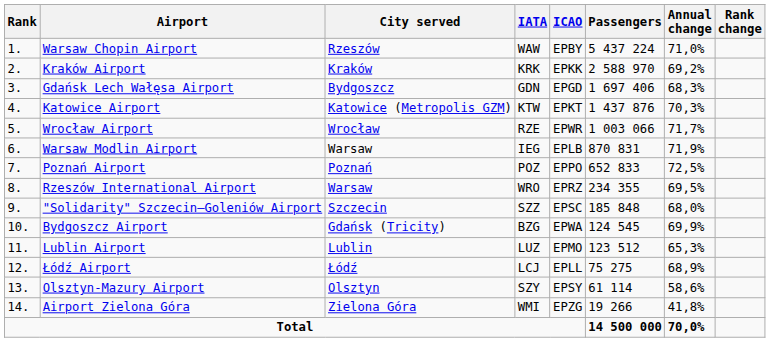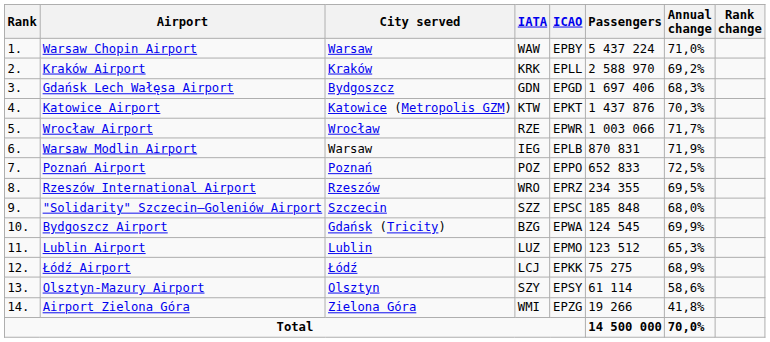Warsaw Chopin Airport | City served: Rzeszów -> Warsaw
Kraków Airport | ICAO: EPKK -> EPLL
Rzeszów International Airport | City served: Warsaw -> Rzeszów
Łódź Airport | ICAO: EPLL -> EPKK
